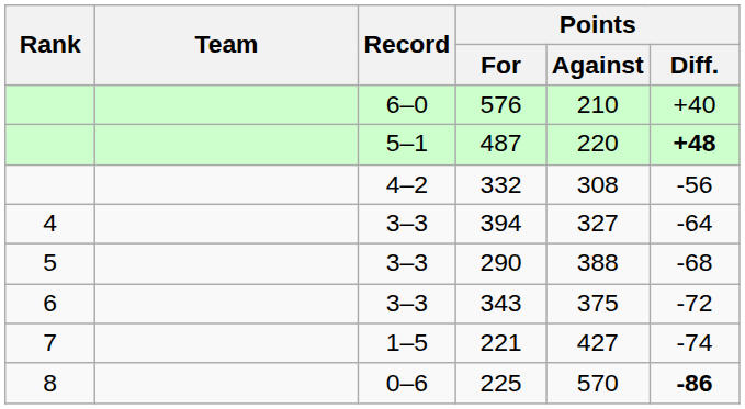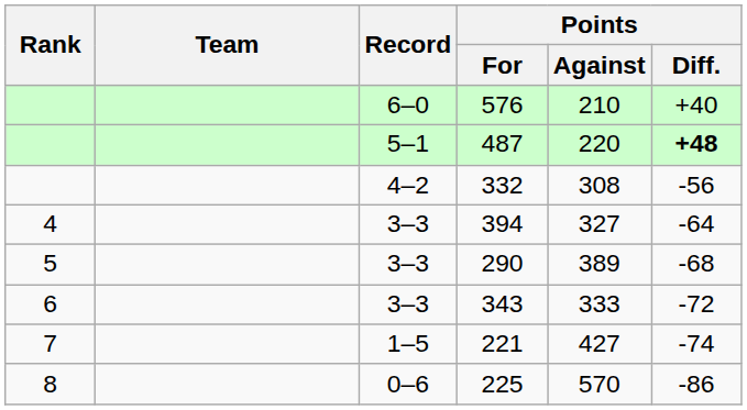290 | Points / Against: 388 -> 389
343 | Points / Against: 375 -> 333
225 | Points / Diff.: bold -> normal
